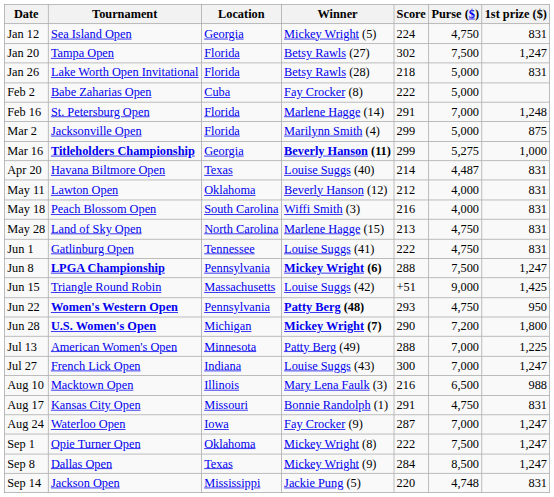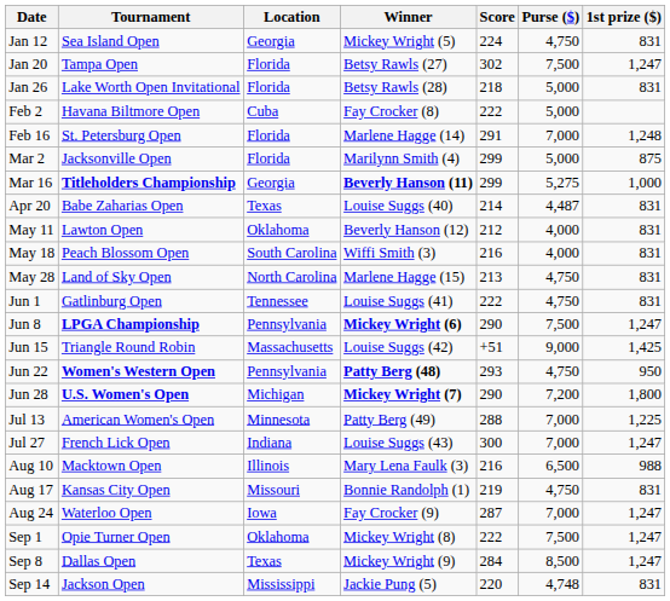Feb 2 | Tournament: Babe Zaharias Open -> Havana Biltmore Open
Apr 20 | Tournament: Havana Biltmore Open -> Babe Zaharias Open
Jun 8 | Score: 288 -> 290
Aug 17 | Score: 291 -> 219
